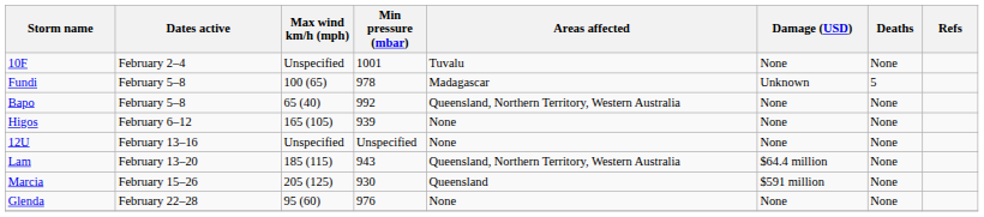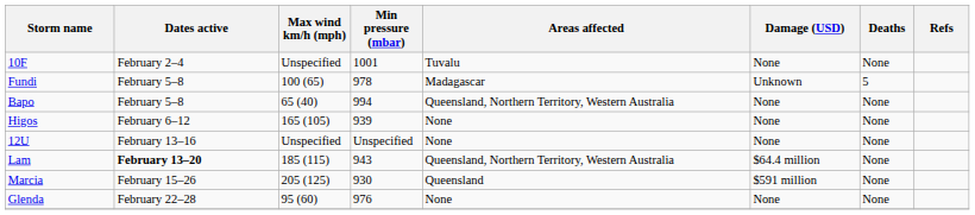Bapo | Min pressure (mbar): 992 -> 994
Lam | Dates active: normal -> bold
